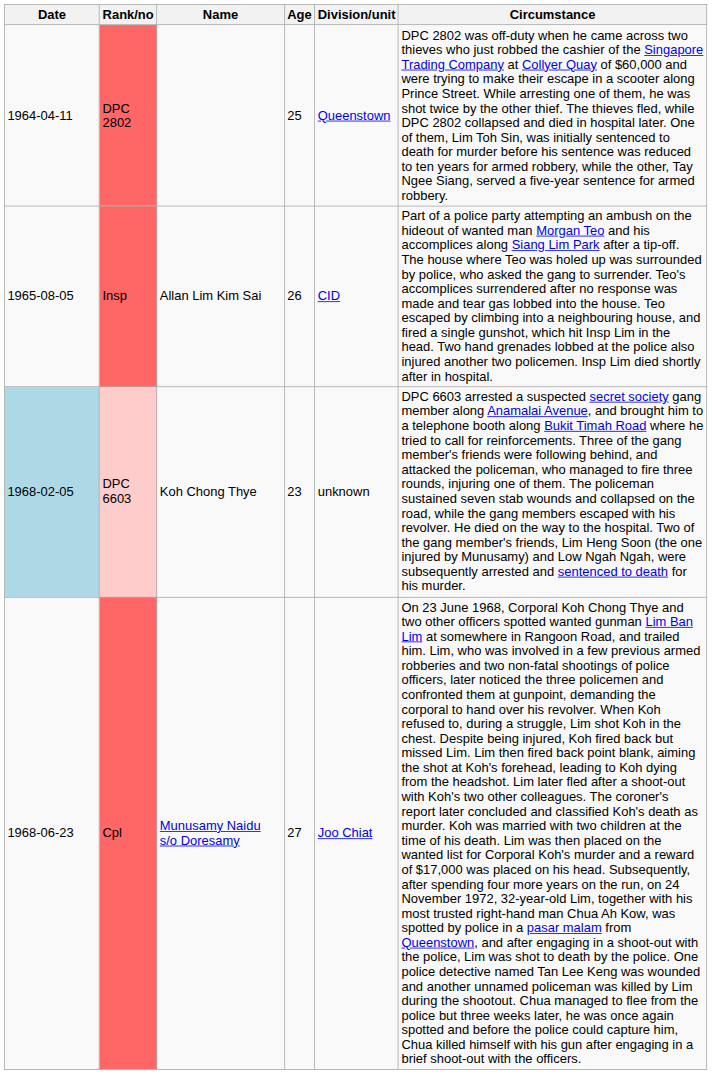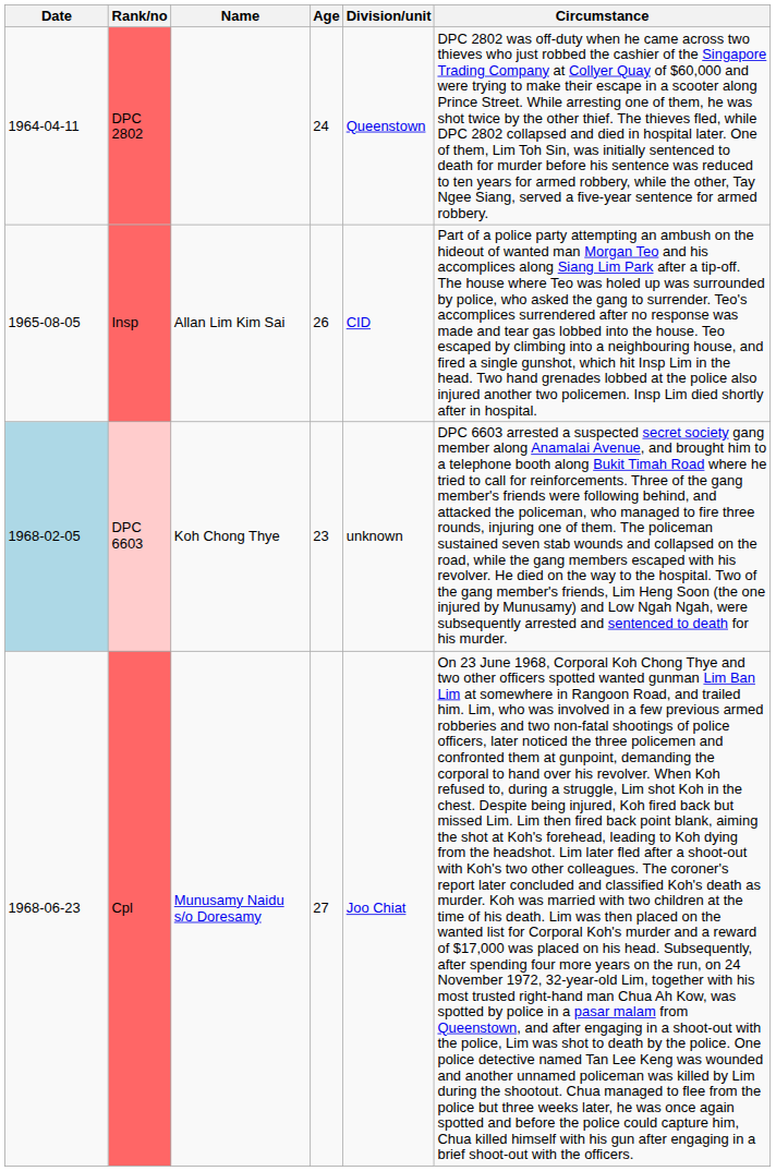DPC 2802 | Age: 25 -> 24
